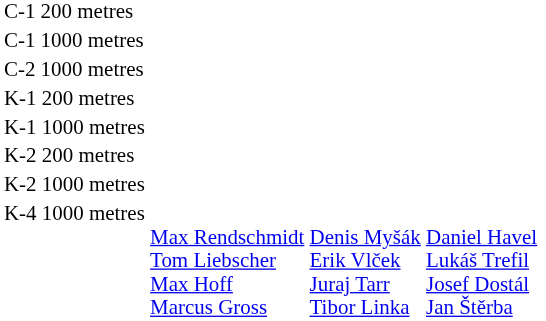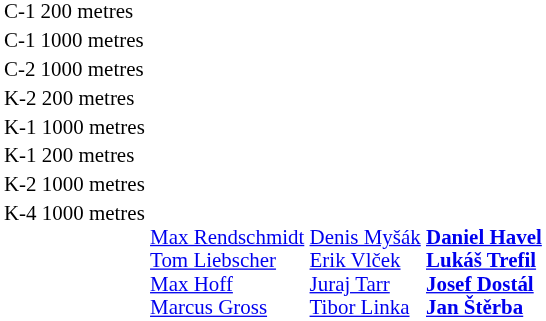rows swapped: K-1 200 metres <-> K-2 200 metres
K-4 1000 metres | column 4: normal -> bold
